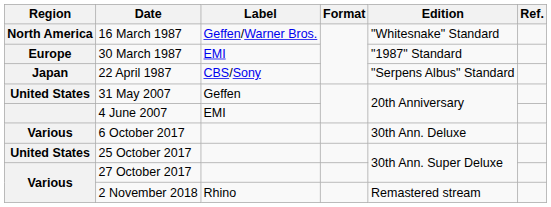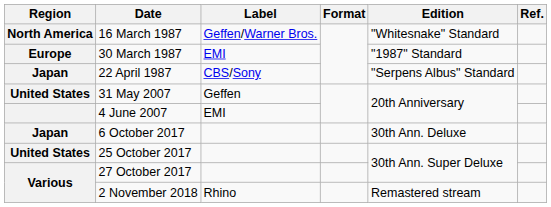6 October 2017 | Region: Various -> Japan
